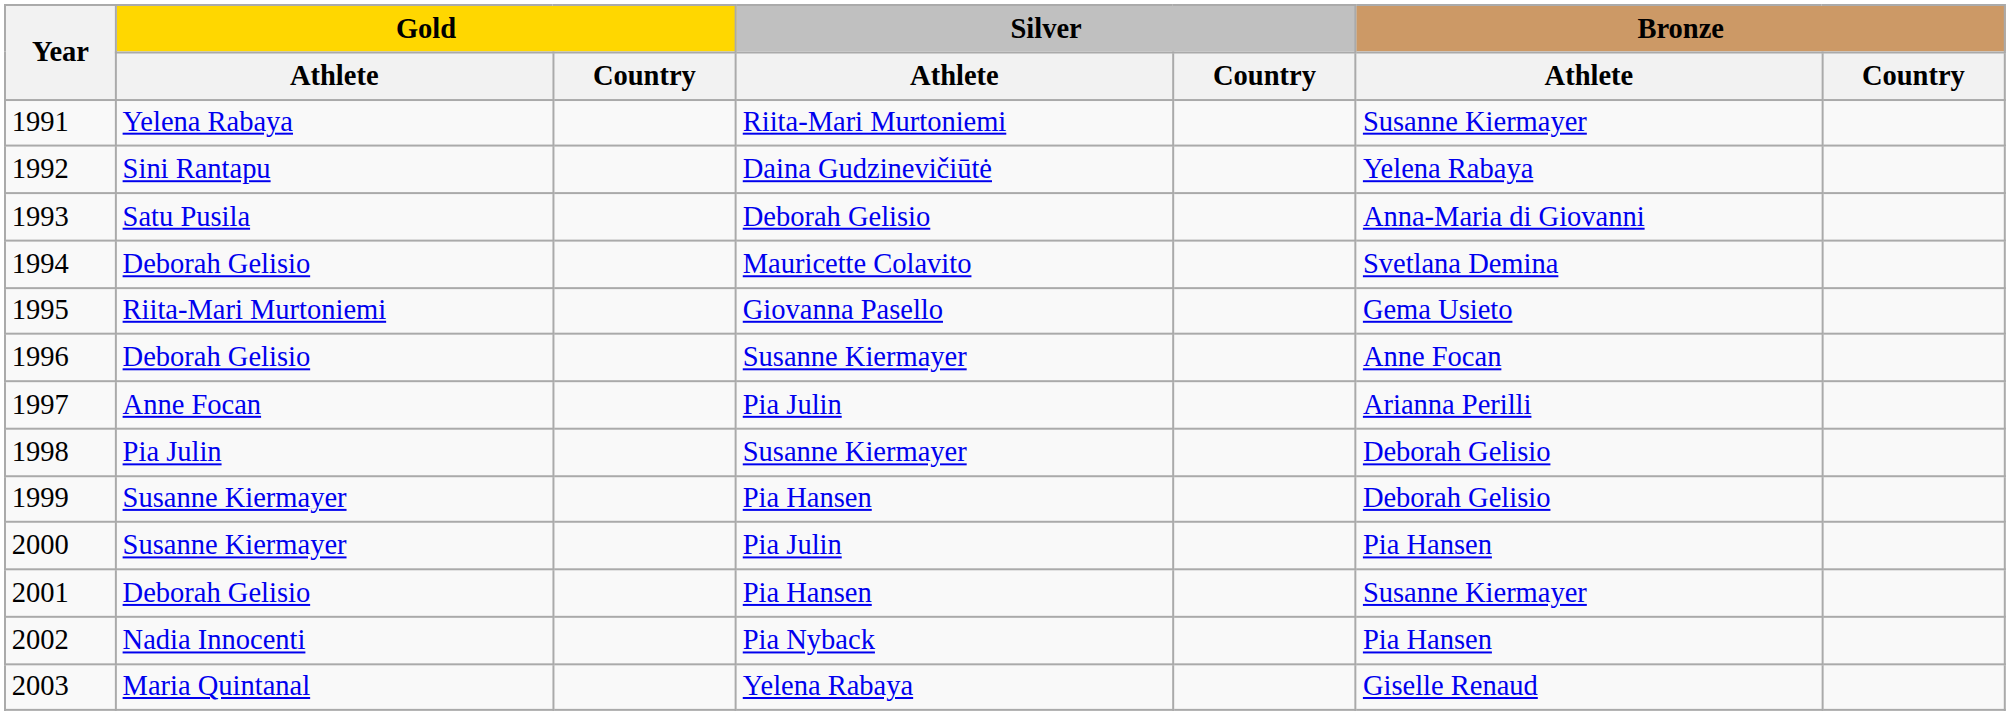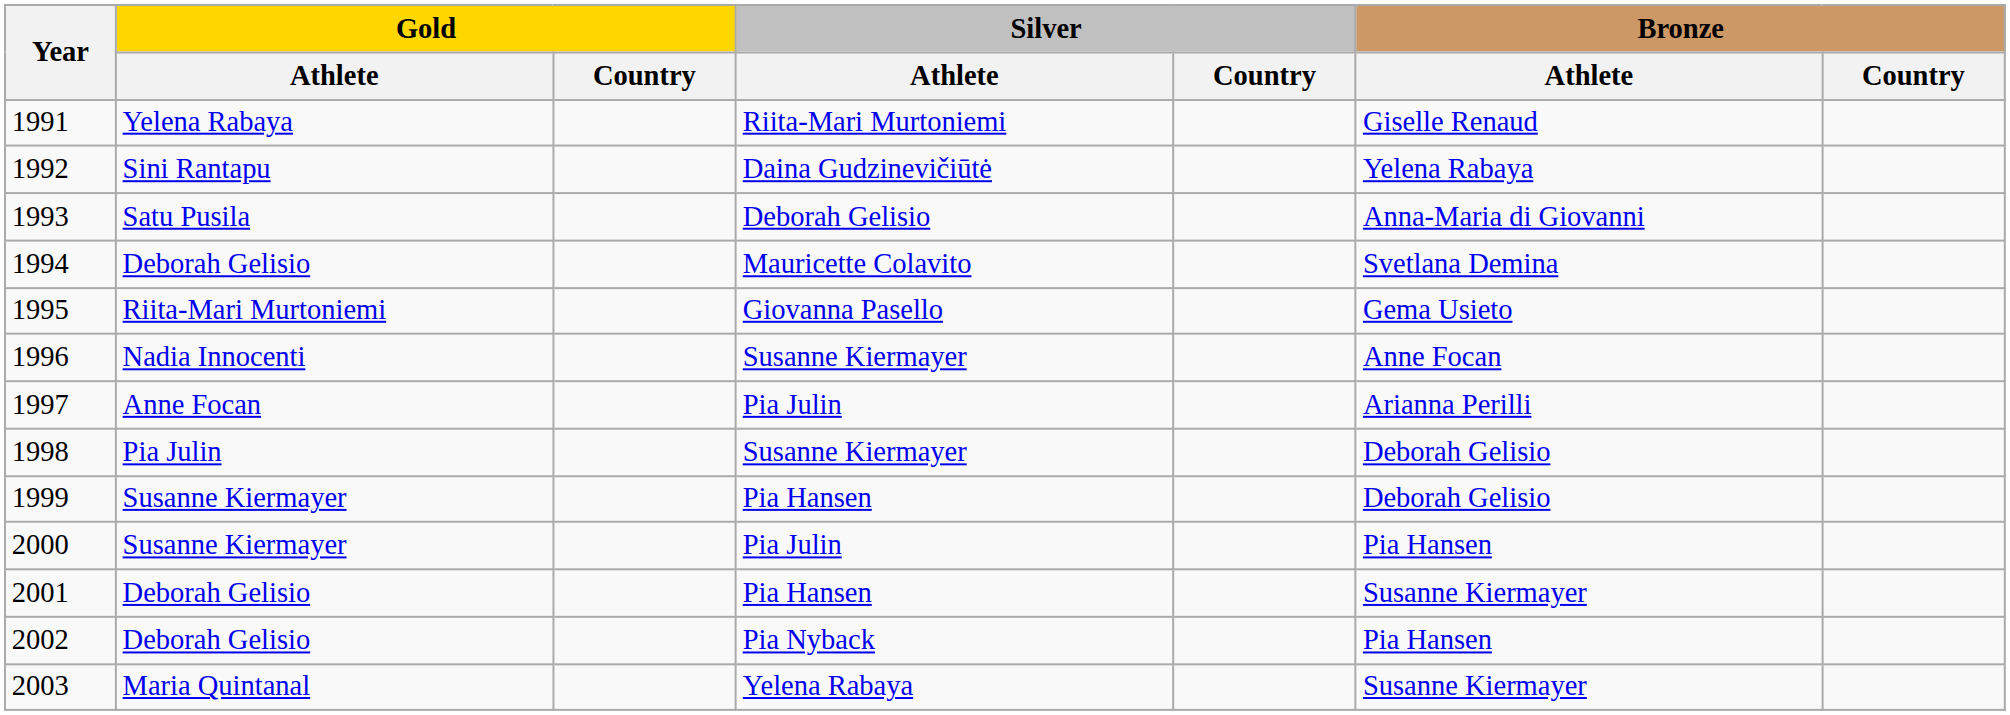1991 | Bronze / Athlete: Susanne Kiermayer -> Giselle Renaud
1996 | Gold / Athlete: Deborah Gelisio -> Nadia Innocenti
2002 | Gold / Athlete: Nadia Innocenti -> Deborah Gelisio
2003 | Bronze / Athlete: Giselle Renaud -> Susanne Kiermayer
